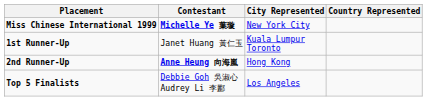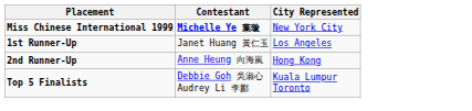- column: Country Represented
1st Runner-Up | City Represented: Kuala Lumpur Toronto -> Los Angeles
2nd Runner-Up | Contestant: bold -> normal
Top 5 Finalists | City Represented: Los Angeles -> Kuala Lumpur Toronto
